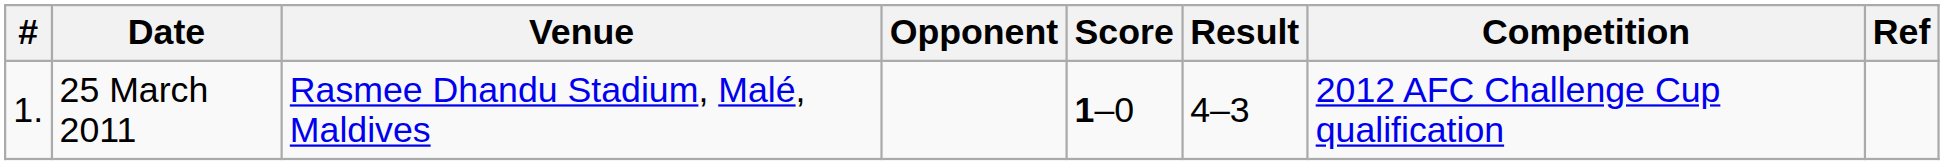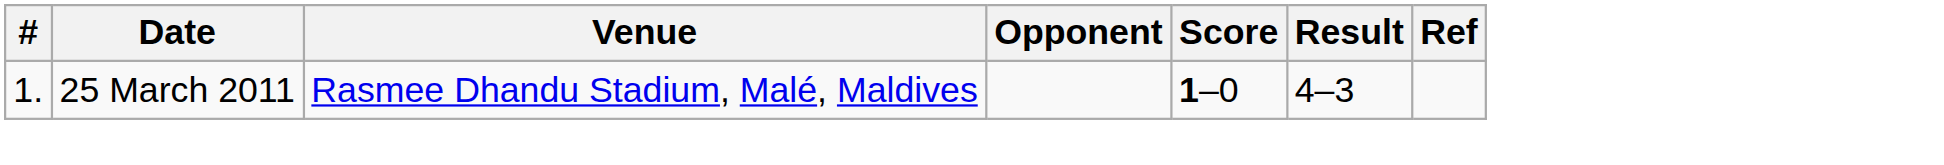- column: Competition | 2012 AFC Challenge Cup qualification
